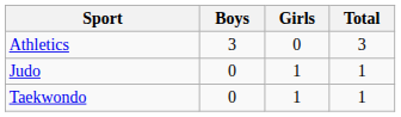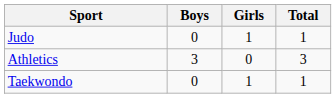rows swapped: Athletics <-> Judo
